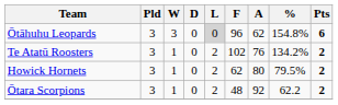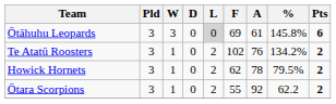Ōtāhuhu Leopards | F: 96 -> 69
Ōtāhuhu Leopards | A: 62 -> 61
Ōtāhuhu Leopards | %: 154.8% -> 145.8%
Howick Hornets | A: 80 -> 78
Ōtara Scorpions | F: 48 -> 55
